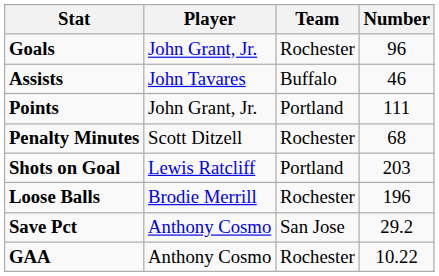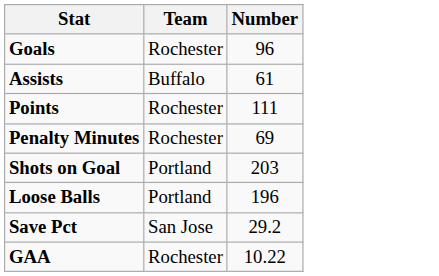- column: Player | John Grant, Jr. | John Tavares | John Grant, Jr. | Scott Ditzell | Lewis Ratcliff | Brodie Merrill | Anthony Cosmo | Anthony Cosmo
Assists | Number: 46 -> 61
Points | Team: Portland -> Rochester
Penalty Minutes | Number: 68 -> 69
Loose Balls | Team: Rochester -> Portland
